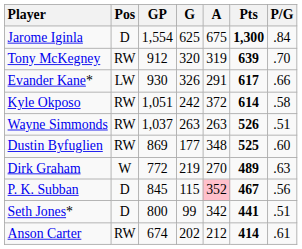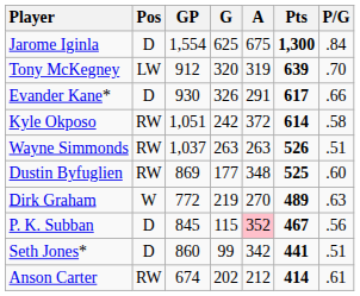Tony McKegney | Pos: RW -> LW
Evander Kane* | Pos: LW -> D
Seth Jones* | GP: 800 -> 860
